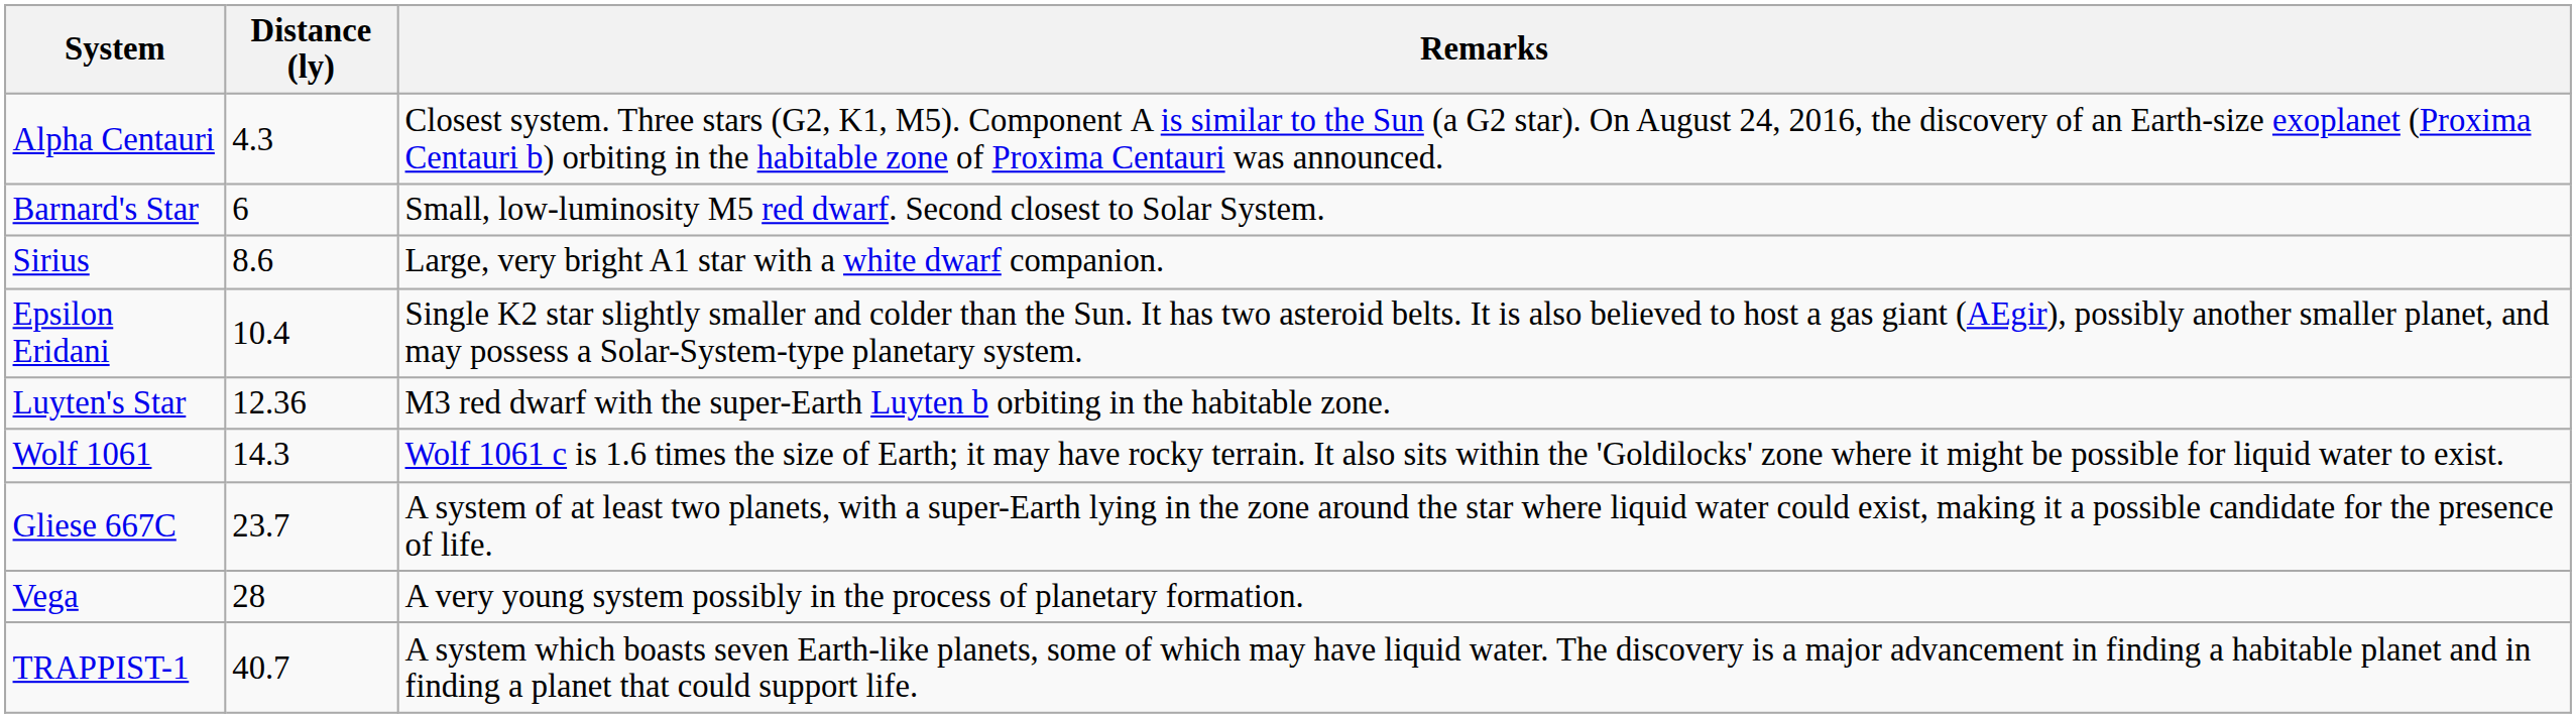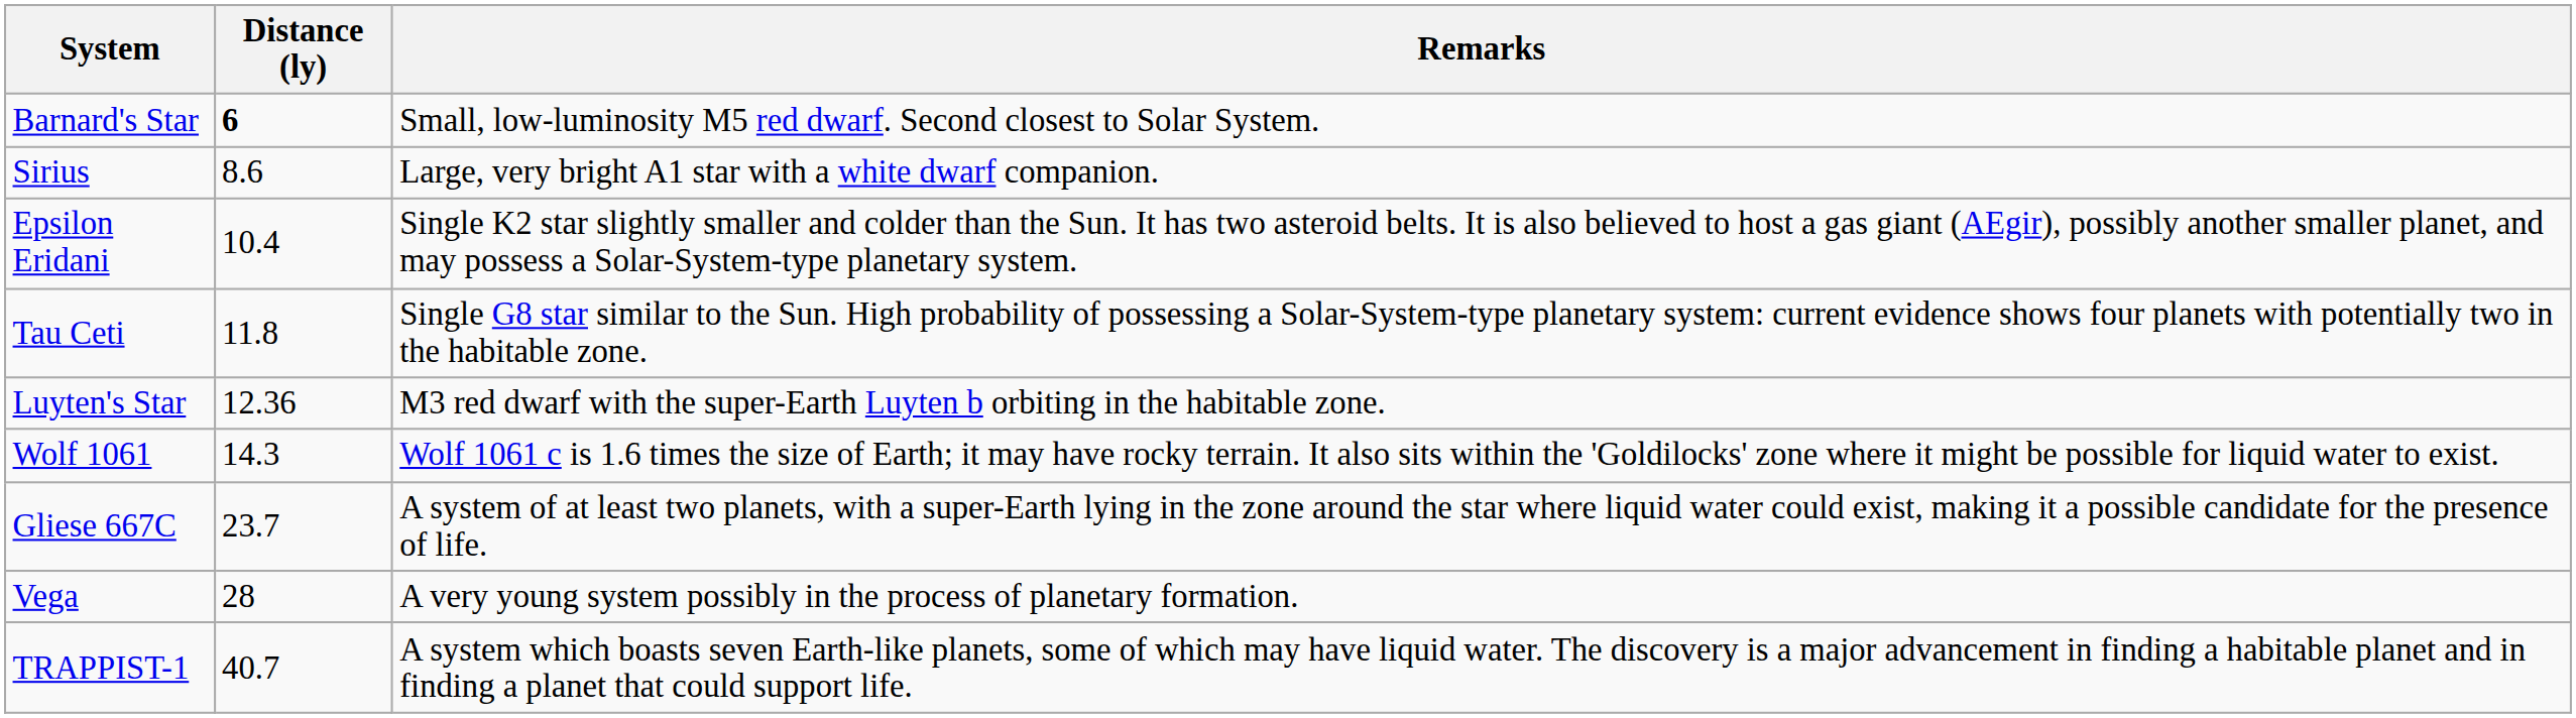- row: Alpha Centauri | 4.3 | Closest system. Three stars (G2, K1, M5). Component A is similar to the Sun (a G2 star). On August 24, 2016, the discovery of an Earth-size exoplanet (Proxima Centauri b) orbiting in the habitable zone of Proxima Centauri was announced.
Barnard's Star | Distance (ly): normal -> bold
+ row: Tau Ceti | 11.8 | Single G8 star similar to the Sun. High probability of possessing a Solar-System-type planetary system: current evidence shows four planets with potentially two in the habitable zone.
